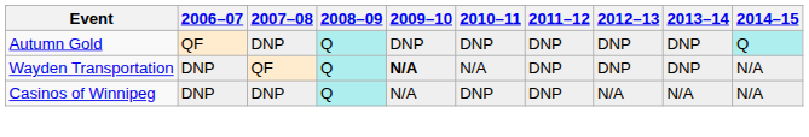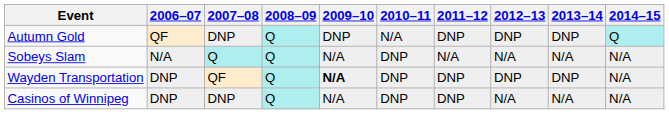Autumn Gold | 2010–11: DNP -> N/A
+ row: Sobeys Slam | N/A | Q | Q | N/A | DNP | N/A | N/A | N/A | N/A
Wayden Transportation | 2010–11: N/A -> DNP
